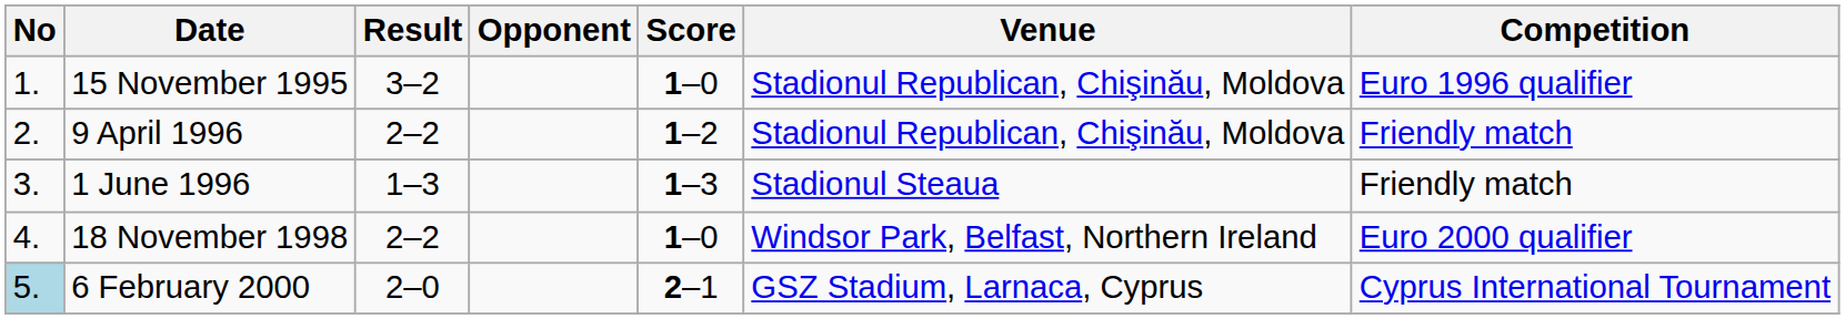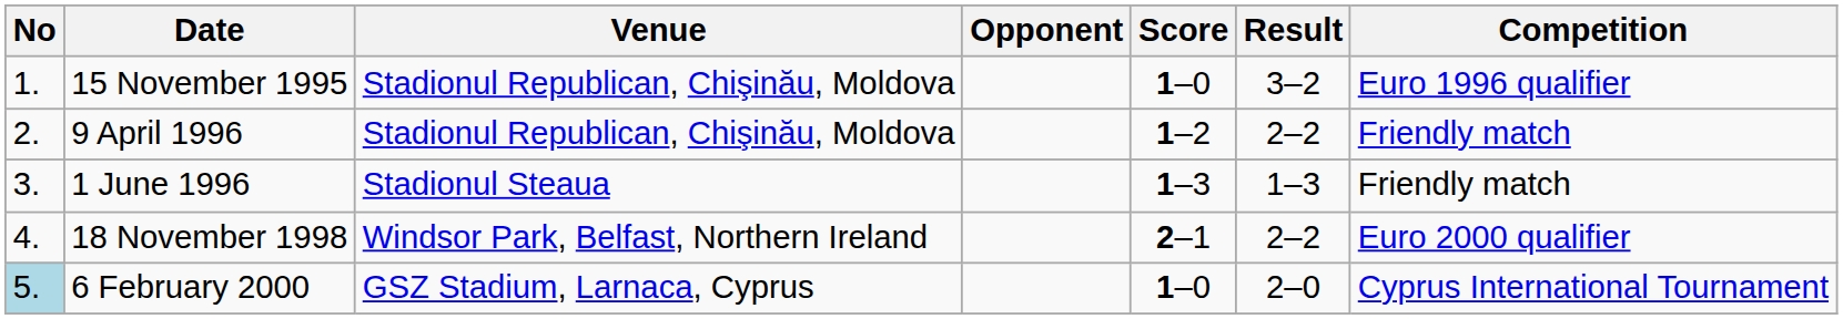columns swapped: Venue <-> Result
18 November 1998 | Score: 1–0 -> 2–1
6 February 2000 | Score: 2–1 -> 1–0
